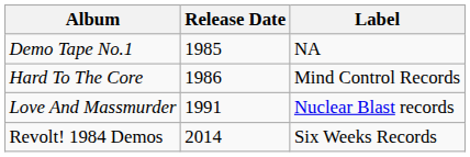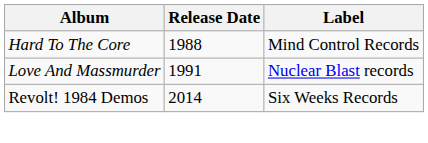- row: Demo Tape No.1 | 1985 | NA
Hard To The Core | Release Date: 1986 -> 1988
